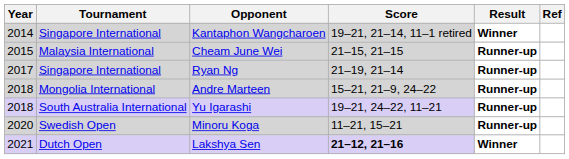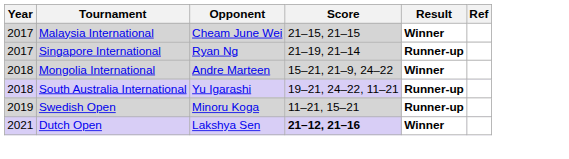- row: 2014 | Singapore International | Kantaphon Wangcharoen | 19–21, 21–14, 11–1 retired | Winner
Cheam June Wei | Year: 2015 -> 2017
Cheam June Wei | Result: Runner-up -> Winner
Andre Marteen | Result: Runner-up -> Winner
Minoru Koga | Year: 2020 -> 2019
